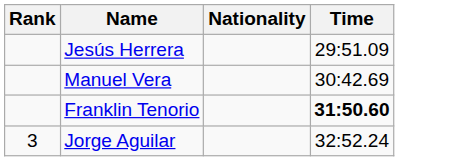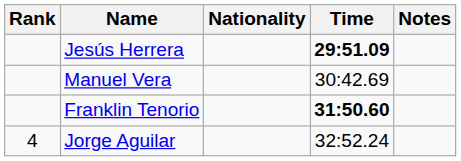+ column: Notes
Jesús Herrera | Time: normal -> bold
Jorge Aguilar | Rank: 3 -> 4
